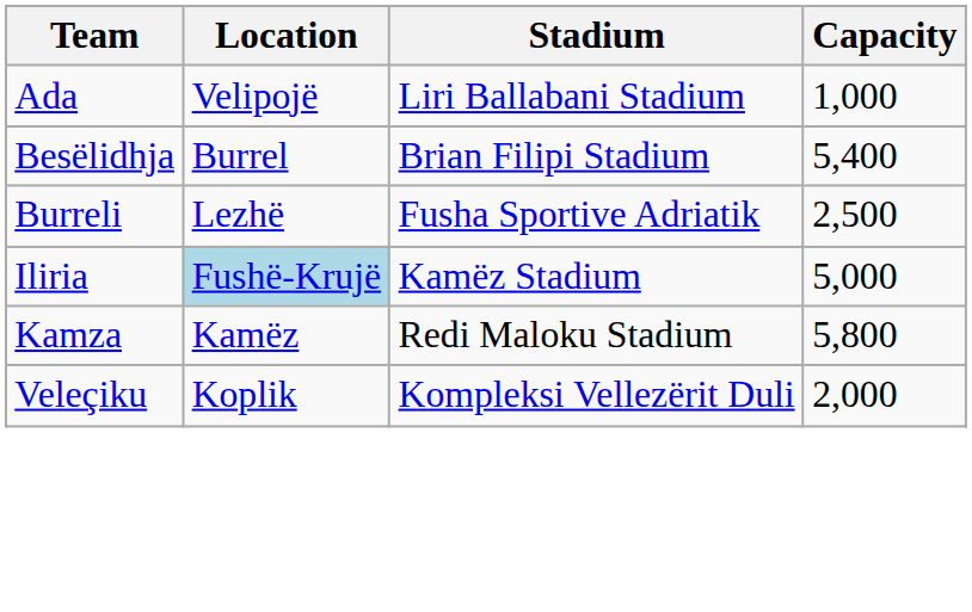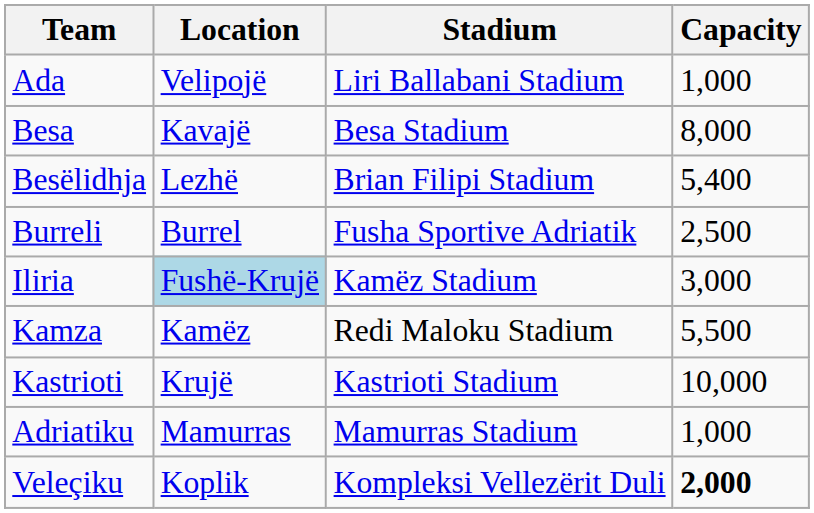+ row: Besa | Kavajë | Besa Stadium | 8,000
Besëlidhja | Location: Burrel -> Lezhë
Burreli | Location: Lezhë -> Burrel
Iliria | Capacity: 5,000 -> 3,000
Kamza | Capacity: 5,800 -> 5,500
+ row: Kastrioti | Krujë | Kastrioti Stadium | 10,000
+ row: Adriatiku | Mamurras | Mamurras Stadium | 1,000
Veleçiku | Capacity: normal -> bold
